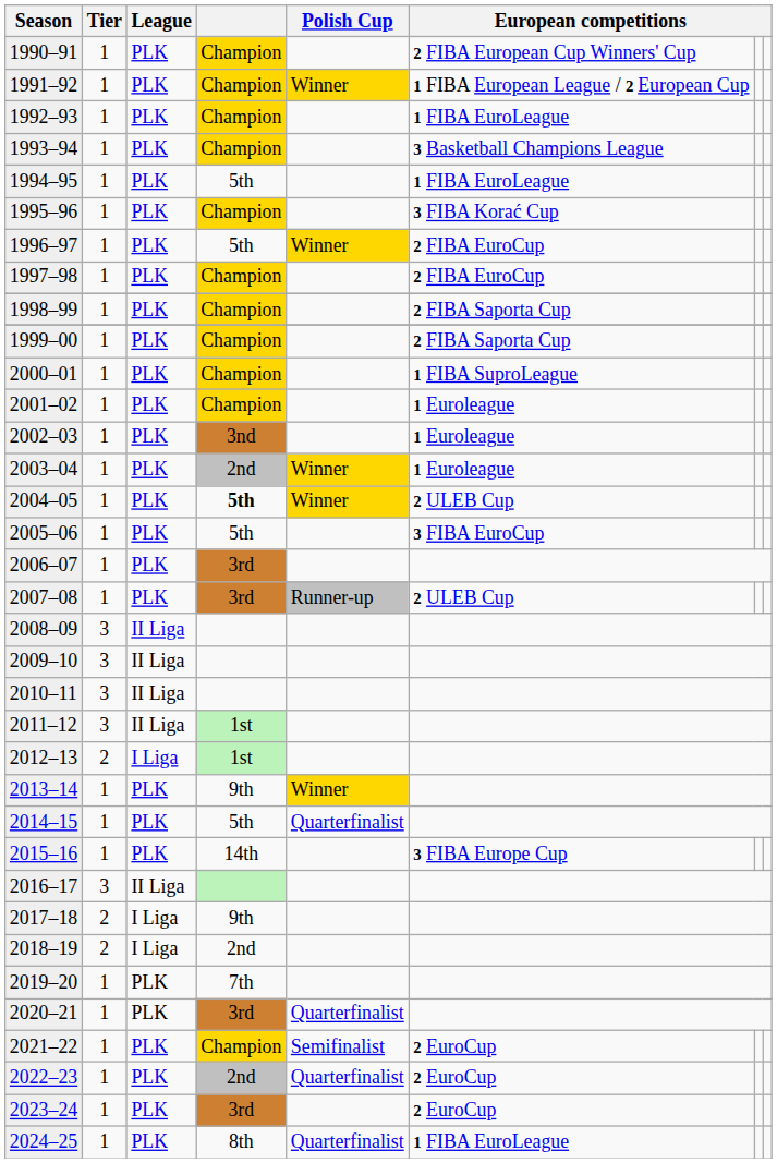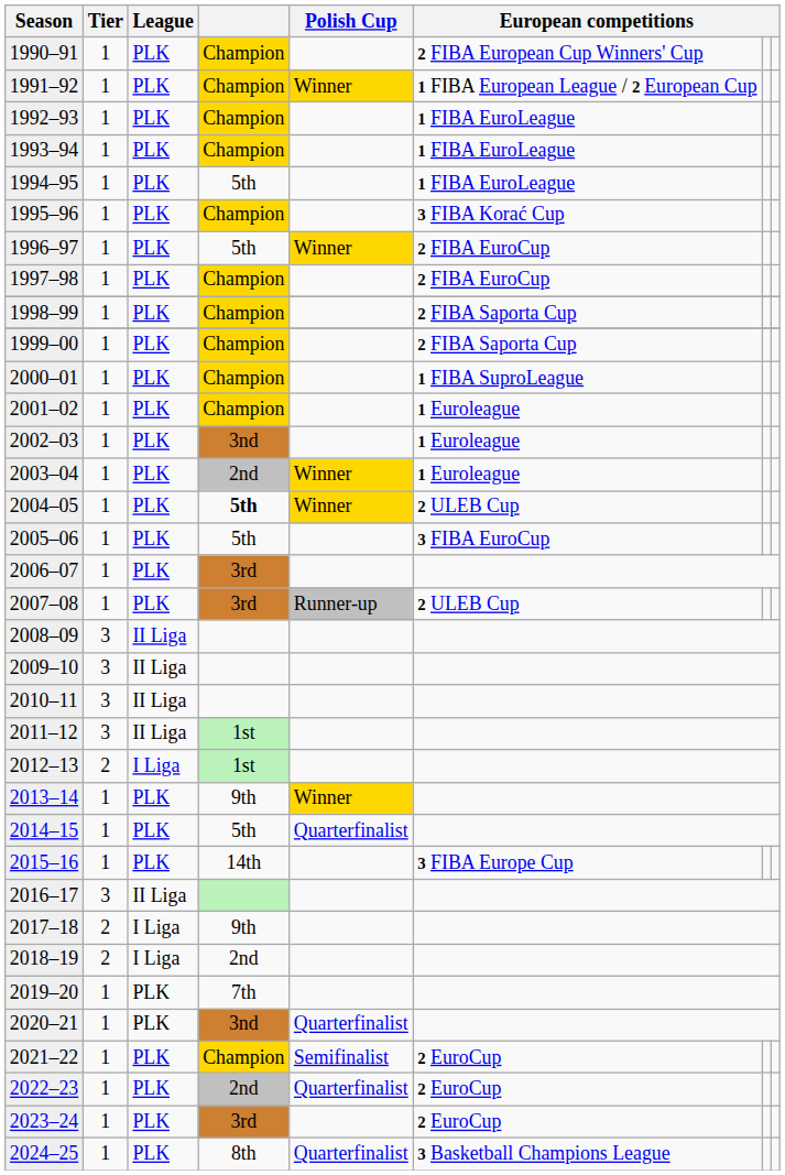1993–94 | column 6: 3 Basketball Champions League -> 1 FIBA EuroLeague
2020–21 | column 4: 3rd -> 3nd
2024–25 | column 6: 1 FIBA EuroLeague -> 3 Basketball Champions League
